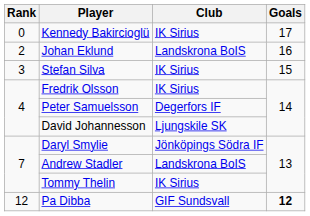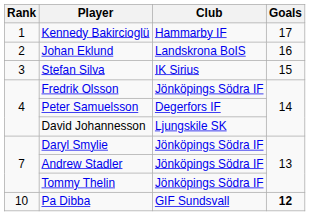Kennedy Bakircioglü | Rank: 0 -> 1
Kennedy Bakircioglü | Club: IK Sirius -> Hammarby IF
Fredrik Olsson | Club: IK Sirius -> Jönköpings Södra IF
Andrew Stadler | Club: Landskrona BoIS -> Jönköpings Södra IF
Tommy Thelin | Club: IK Sirius -> Jönköpings Södra IF
Pa Dibba | Rank: 12 -> 10
